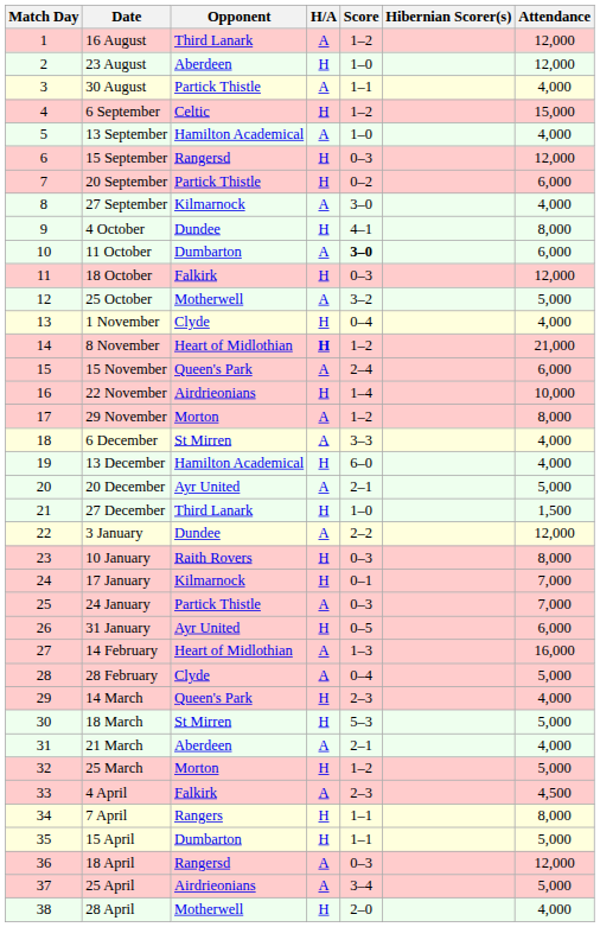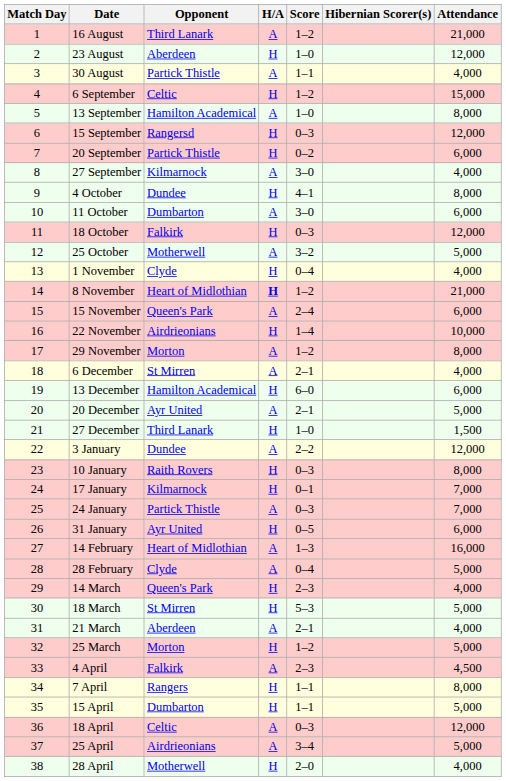16 August | Attendance: 12,000 -> 21,000
13 September | Attendance: 4,000 -> 8,000
11 October | Score: bold -> normal
6 December | Score: 3–3 -> 2–1
13 December | Attendance: 4,000 -> 6,000
18 April | Opponent: Rangersd -> Celtic
